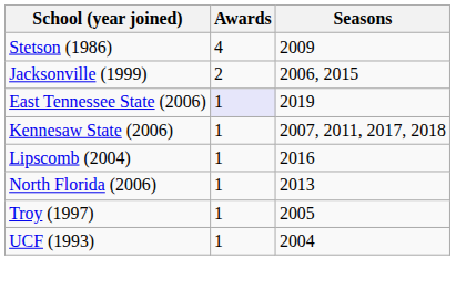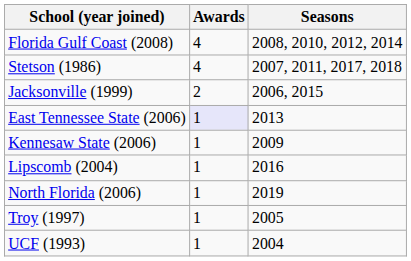+ row: Florida Gulf Coast (2008) | 4 | 2008, 2010, 2012, 2014
Stetson (1986) | Seasons: 2009 -> 2007, 2011, 2017, 2018
East Tennessee State (2006) | Seasons: 2019 -> 2013
Kennesaw State (2006) | Seasons: 2007, 2011, 2017, 2018 -> 2009
North Florida (2006) | Seasons: 2013 -> 2019
